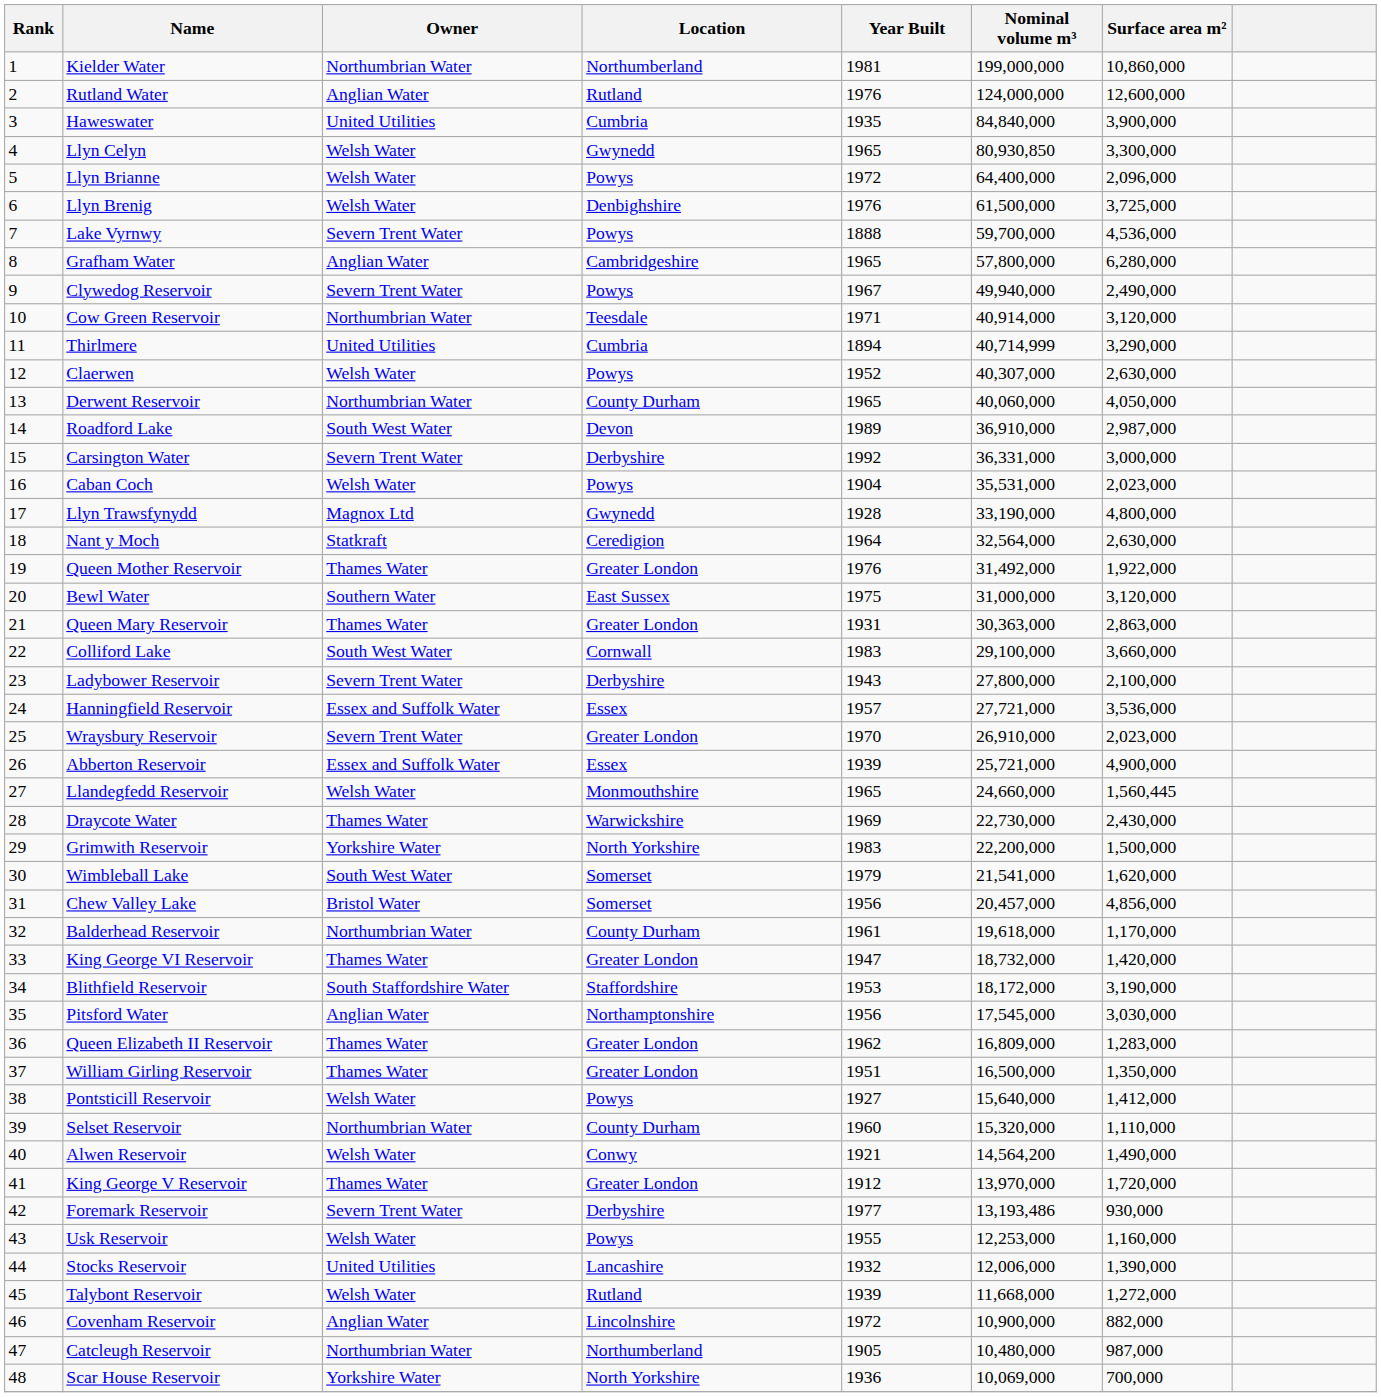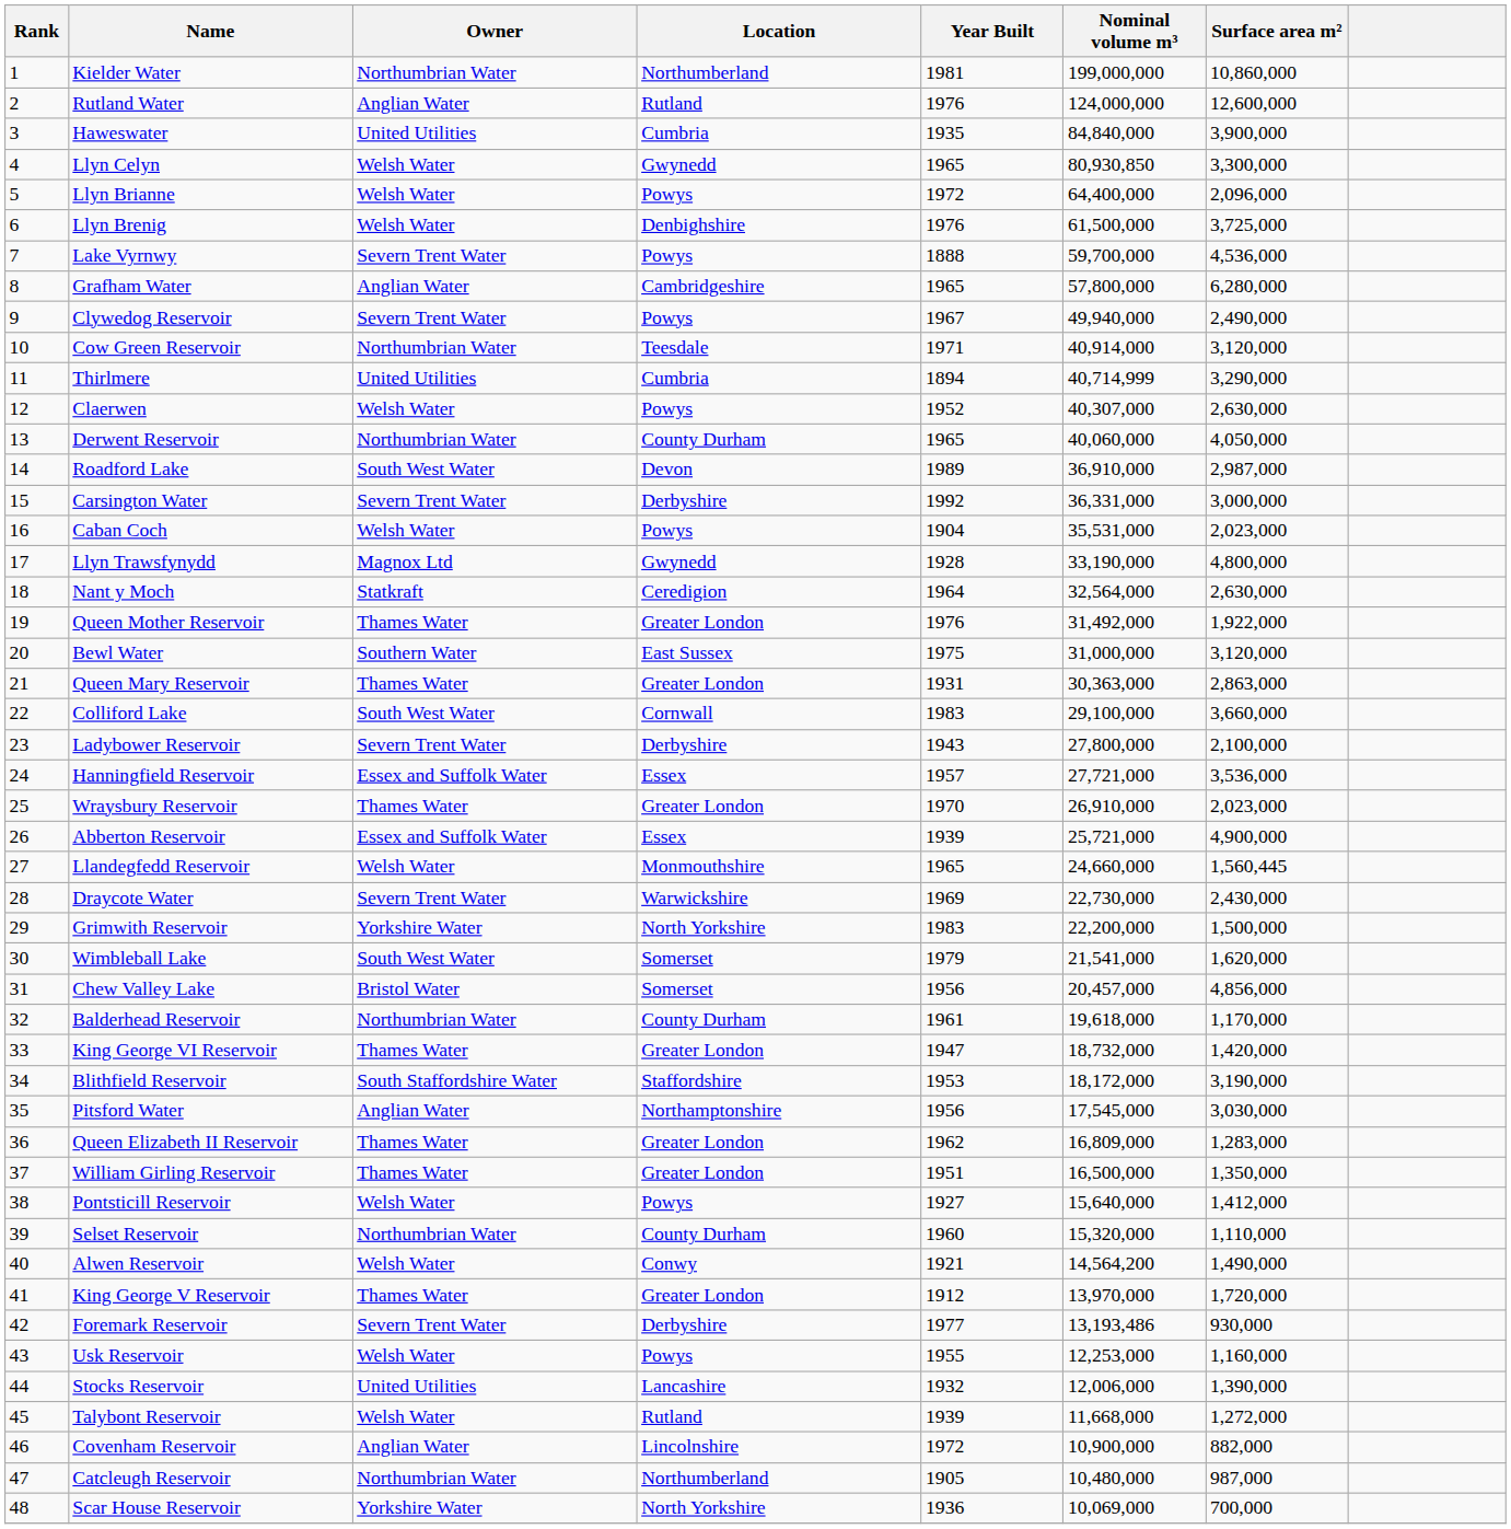Wraysbury Reservoir | Owner: Severn Trent Water -> Thames Water
Draycote Water | Owner: Thames Water -> Severn Trent Water
